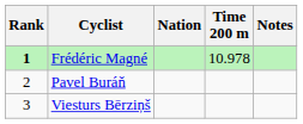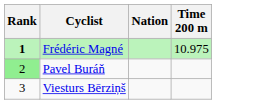- column: Notes
Frédéric Magné | Time 200 m: 10.978 -> 10.975
Pavel Buráň | Rank: no background -> lightgreen background
